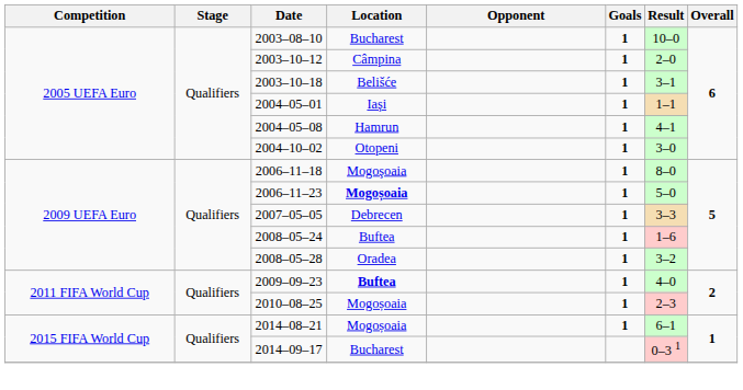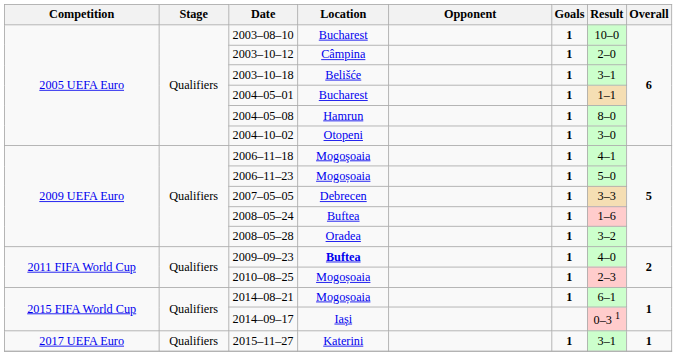2004–05–01 | Location: Iaşi -> Bucharest
2004–05–08 | Result: 4–1 -> 8–0
2006–11–18 | Result: 8–0 -> 4–1
2006–11–23 | Location: bold -> normal
2014–09–17 | Location: Bucharest -> Iaşi
+ row: 2017 UEFA Euro | Qualifiers | 2015–11–27 | Katerini | 1 | 3–1 | 1
